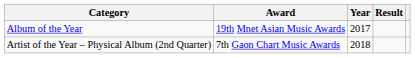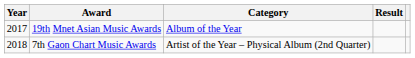columns swapped: Year <-> Category
